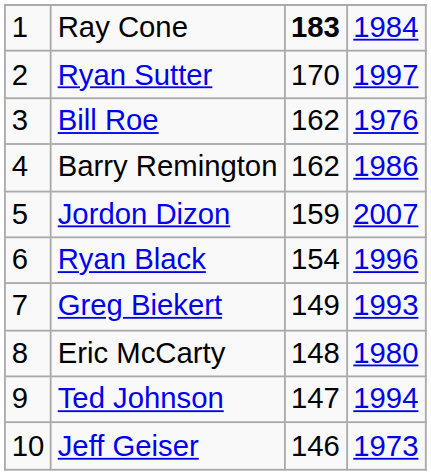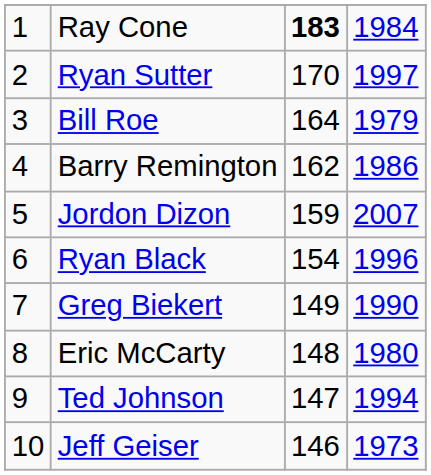Bill Roe | column 3: 162 -> 164
Bill Roe | column 4: 1976 -> 1979
Greg Biekert | column 4: 1993 -> 1990
